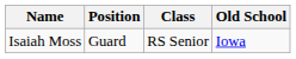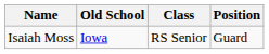columns swapped: Position <-> Old School
